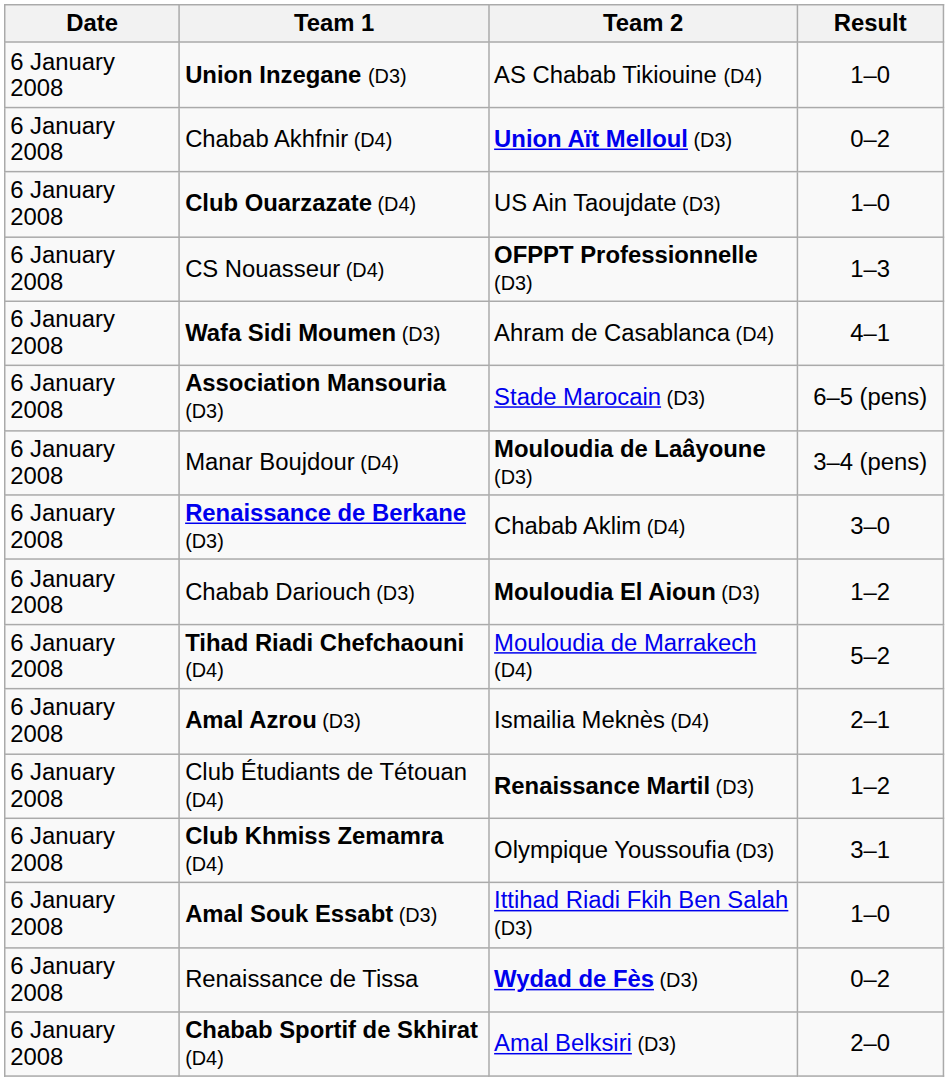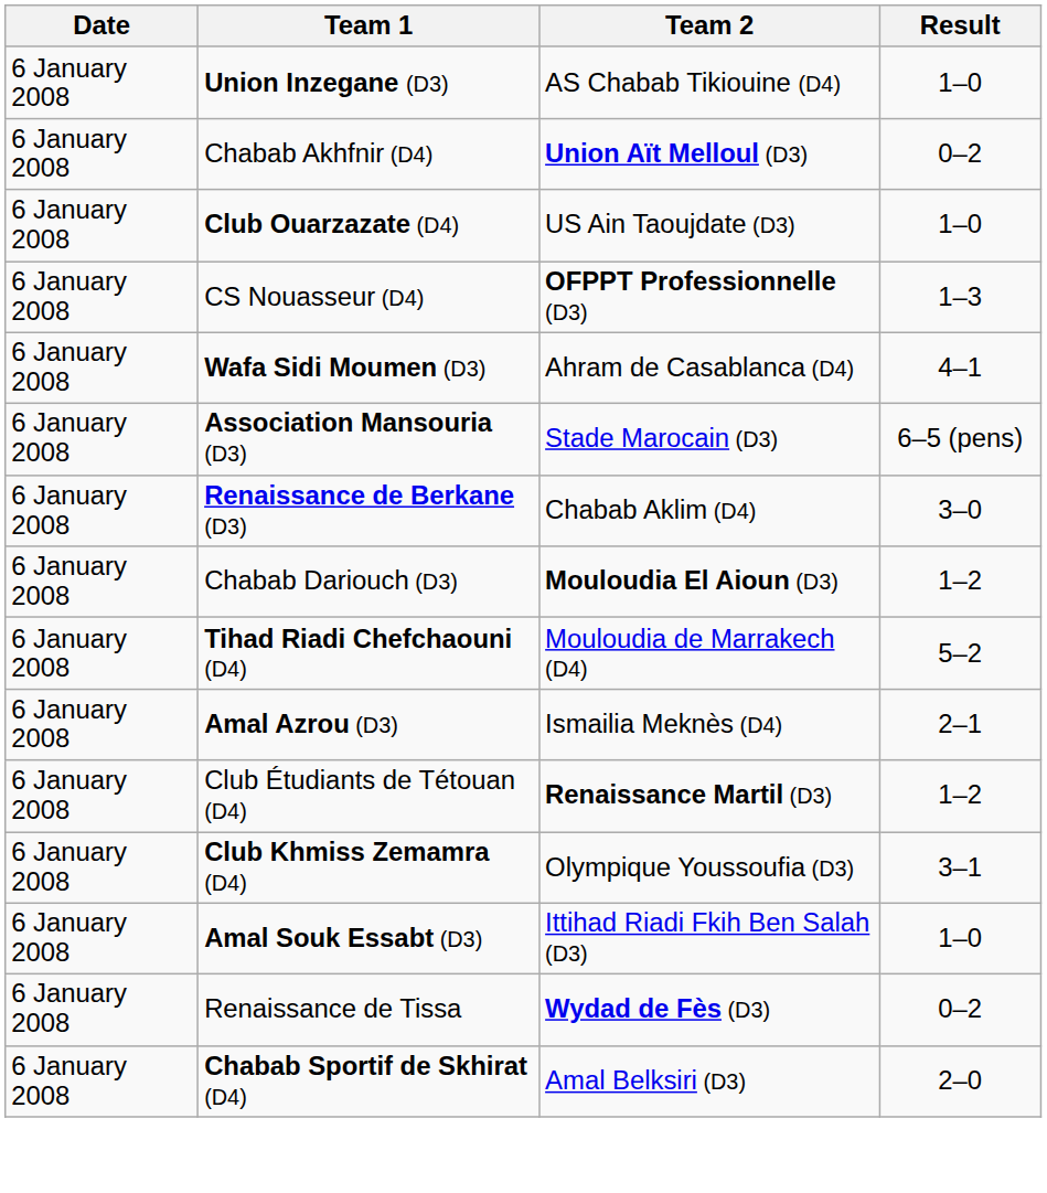- row: 6 January 2008 | Manar Boujdour (D4) | Mouloudia de Laâyoune (D3) | 3–4 (pens)
